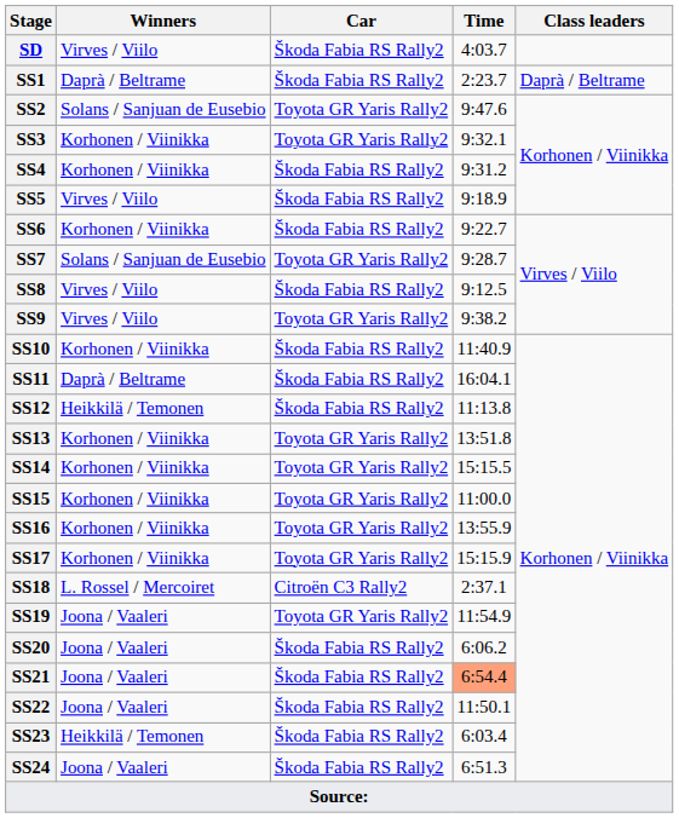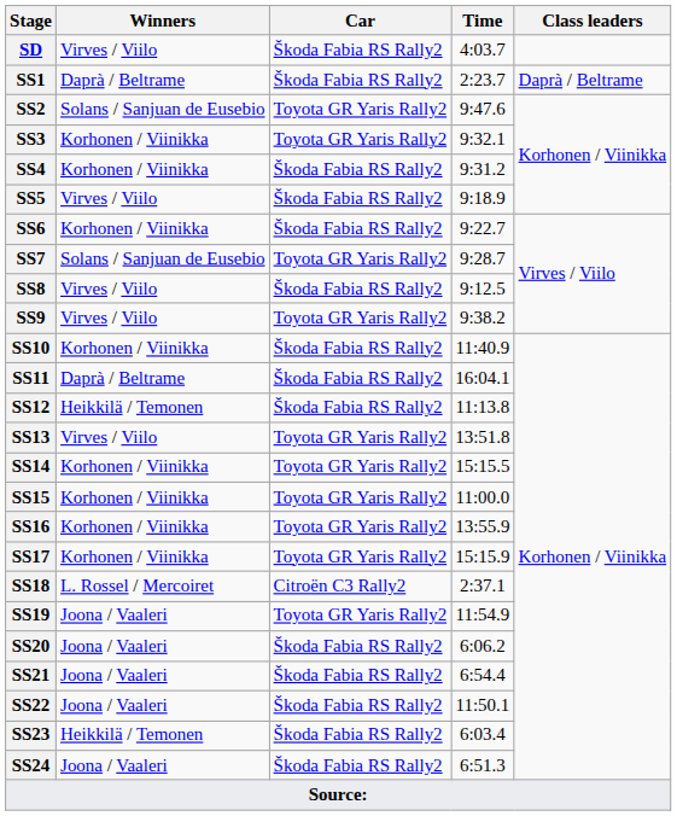SS13 | Winners: Korhonen / Viinikka -> Virves / Viilo
SS21 | Time: lightsalmon background -> no background
